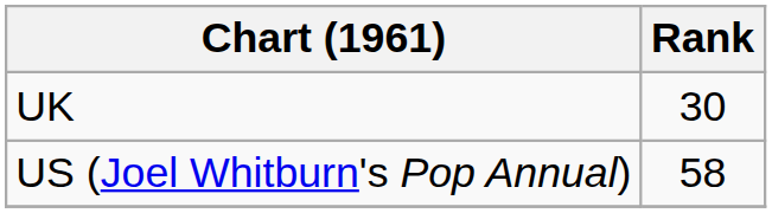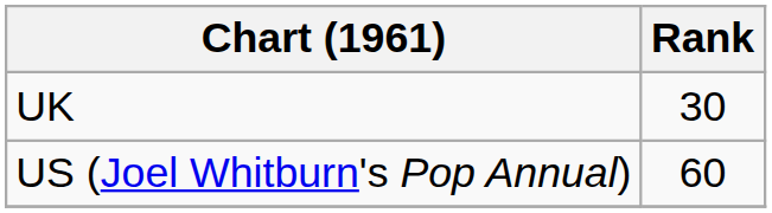US (Joel Whitburn's Pop Annual) | Rank: 58 -> 60
